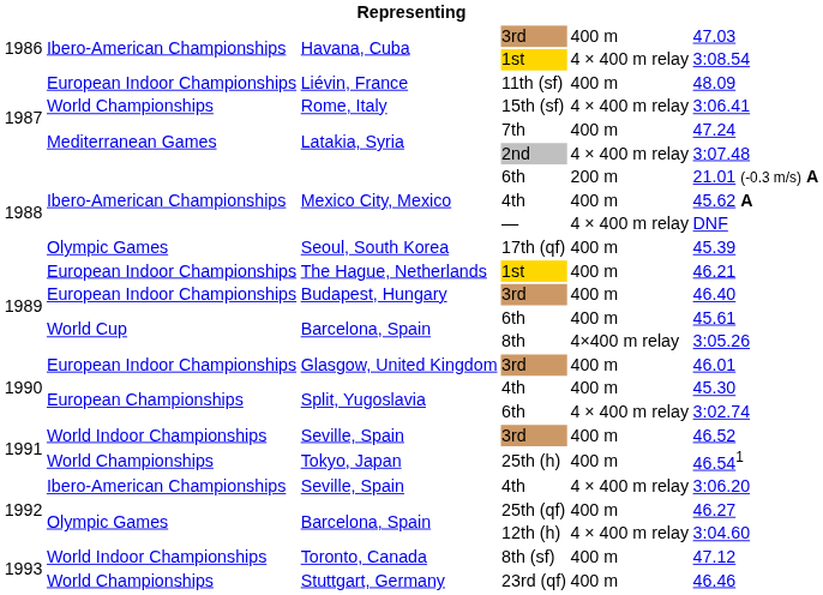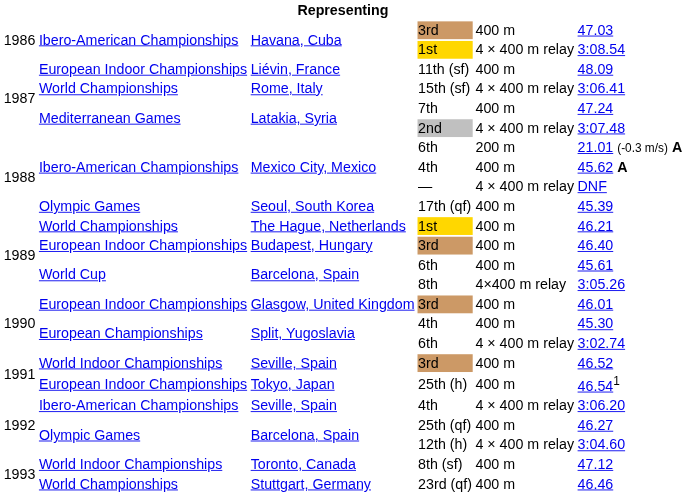The Hague, Netherlands / 1st | column 2: European Indoor Championships -> World Championships
25th (h) | column 2: World Championships -> European Indoor Championships
